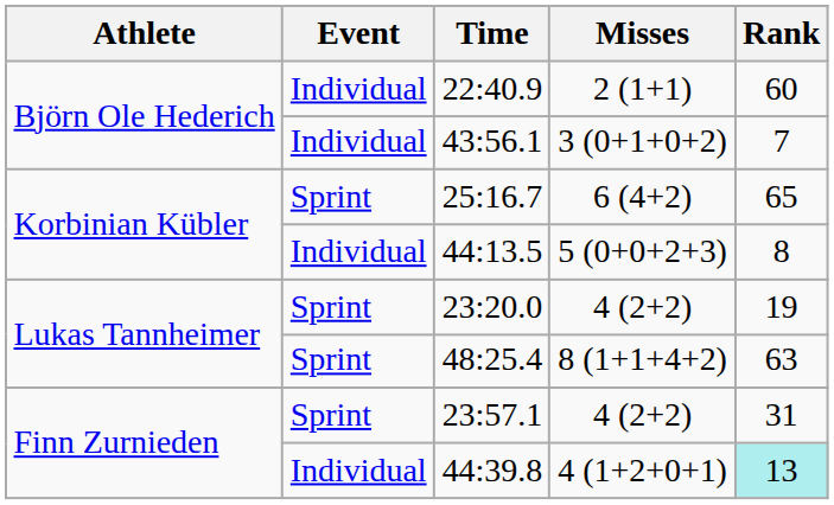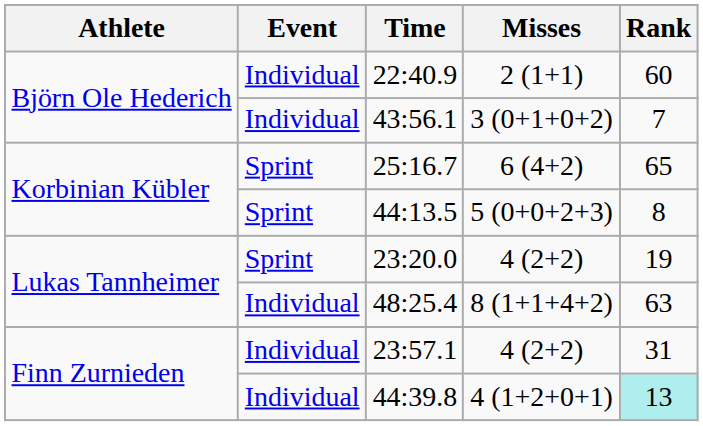44:13.5 | Event: Individual -> Sprint
48:25.4 | Event: Sprint -> Individual
23:57.1 | Event: Sprint -> Individual
